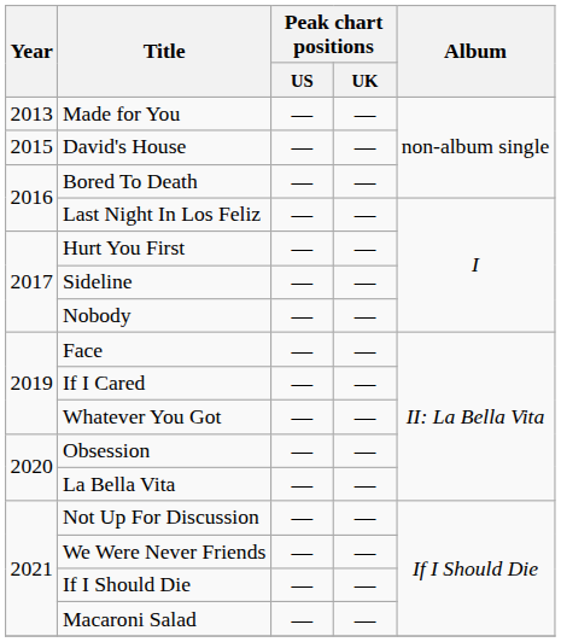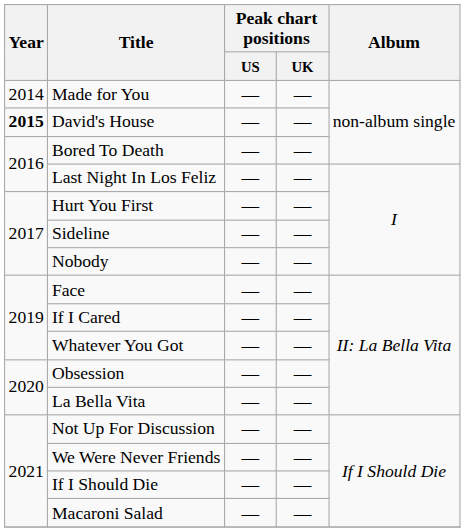Made for You | Year: 2013 -> 2014
David's House | Year: normal -> bold
